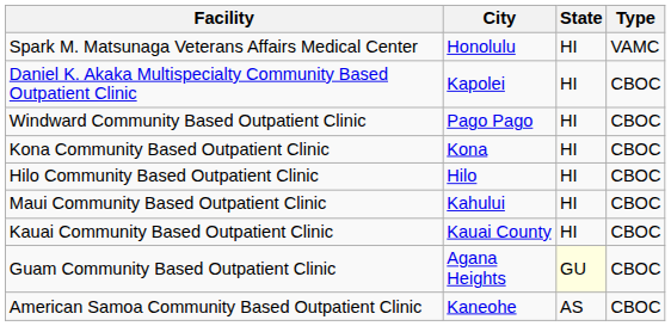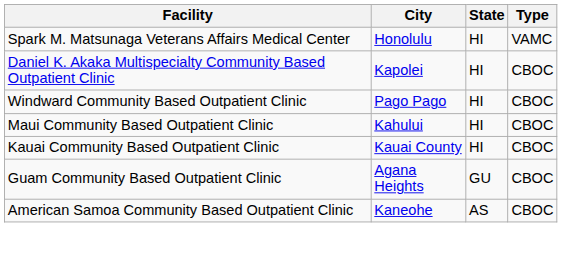- row: Kona Community Based Outpatient Clinic | Kona | HI | CBOC
- row: Hilo Community Based Outpatient Clinic | Hilo | HI | CBOC
Guam Community Based Outpatient Clinic | State: lightyellow background -> no background
